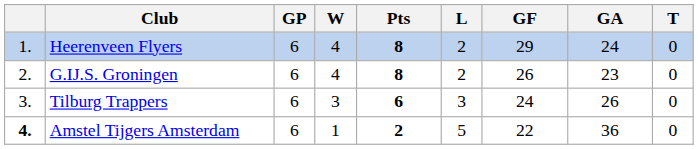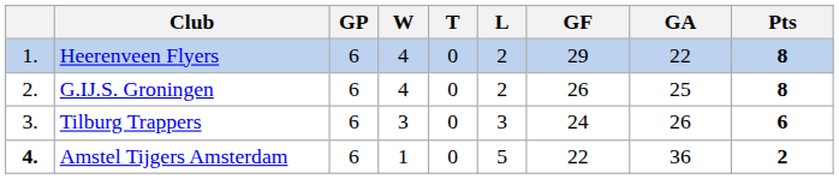columns swapped: T <-> Pts
Heerenveen Flyers | GA: 24 -> 22
G.IJ.S. Groningen | GA: 23 -> 25
